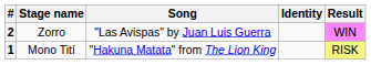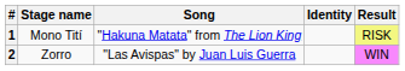rows swapped: 1 <-> 2
